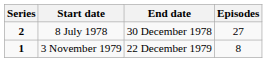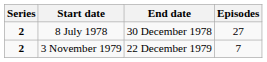3 November 1979 | Series: 1 -> 2
3 November 1979 | Episodes: 8 -> 7
